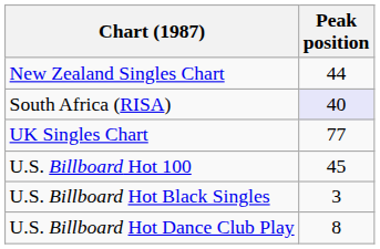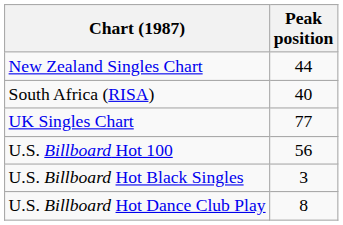South Africa (RISA) | Peak position: lavender background -> no background
U.S. Billboard Hot 100 | Peak position: 45 -> 56
